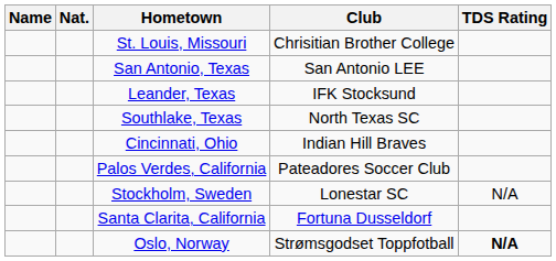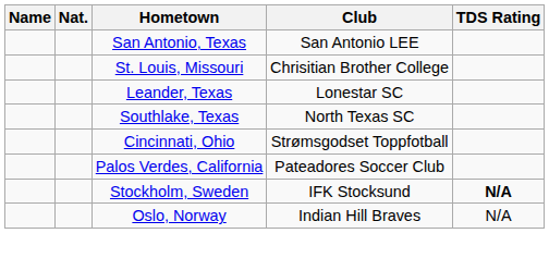rows swapped: St. Louis, Missouri <-> San Antonio, Texas
Leander, Texas | Club: IFK Stocksund -> Lonestar SC
Cincinnati, Ohio | Club: Indian Hill Braves -> Strømsgodset Toppfotball
Stockholm, Sweden | Club: Lonestar SC -> IFK Stocksund
Stockholm, Sweden | TDS Rating: normal -> bold
- row: Santa Clarita, California | Fortuna Dusseldorf
Oslo, Norway | Club: Strømsgodset Toppfotball -> Indian Hill Braves
Oslo, Norway | TDS Rating: bold -> normal
